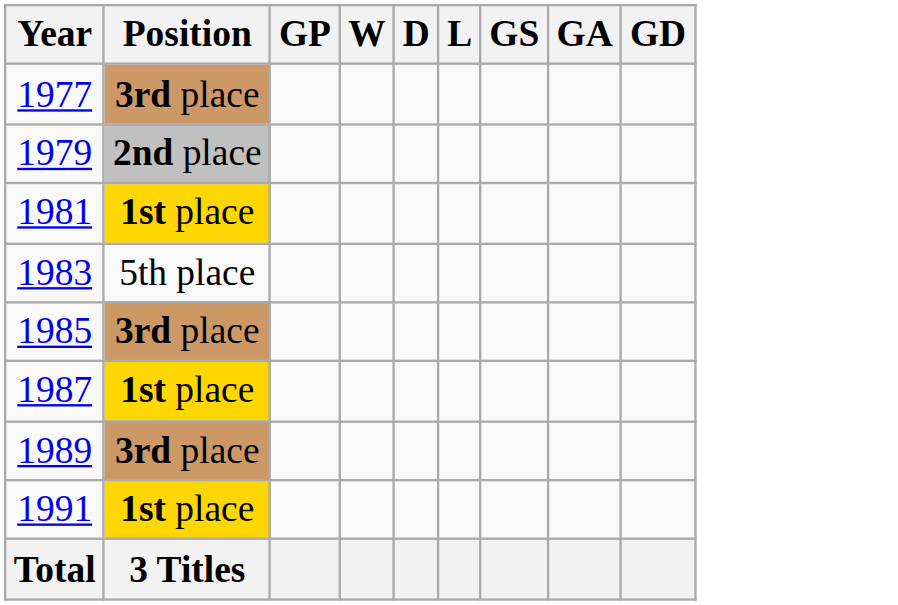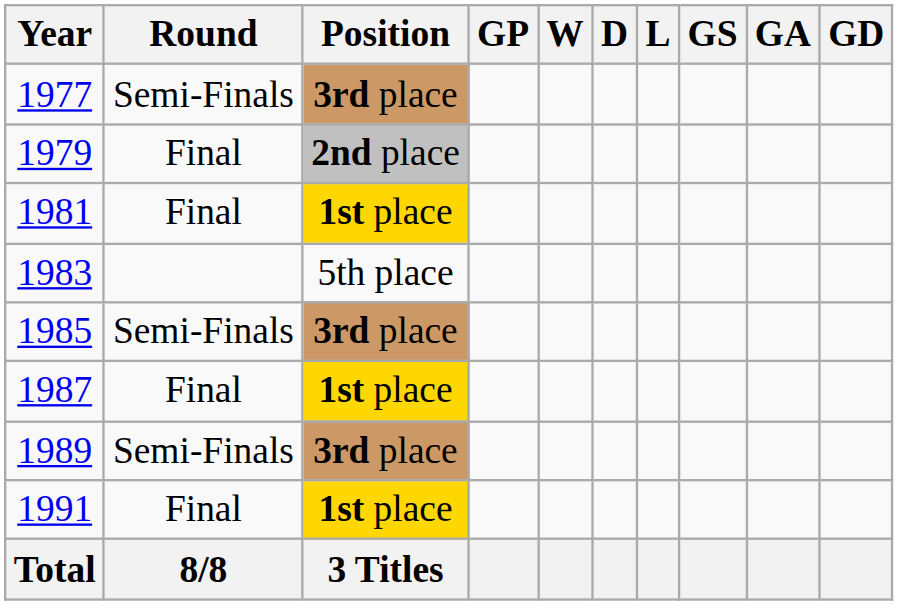+ column: Round | Semi-Finals | Final | Final | Semi-Finals | Final | Semi-Finals | Final | 8/8
